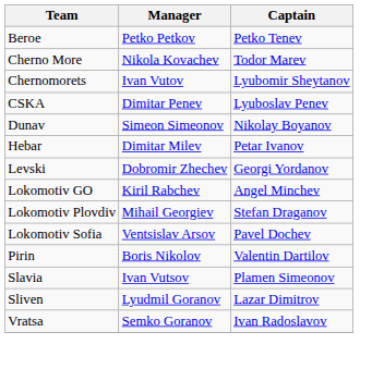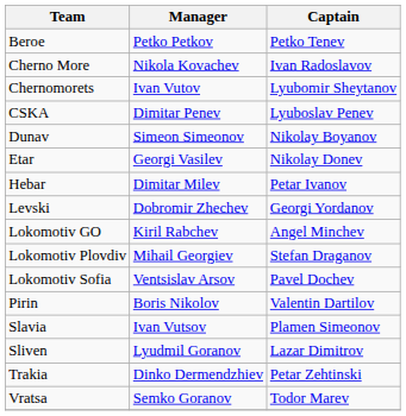Cherno More | Captain: Todor Marev -> Ivan Radoslavov
+ row: Etar | Georgi Vasilev | Nikolay Donev
+ row: Trakia | Dinko Dermendzhiev | Petar Zehtinski
Vratsa | Captain: Ivan Radoslavov -> Todor Marev
